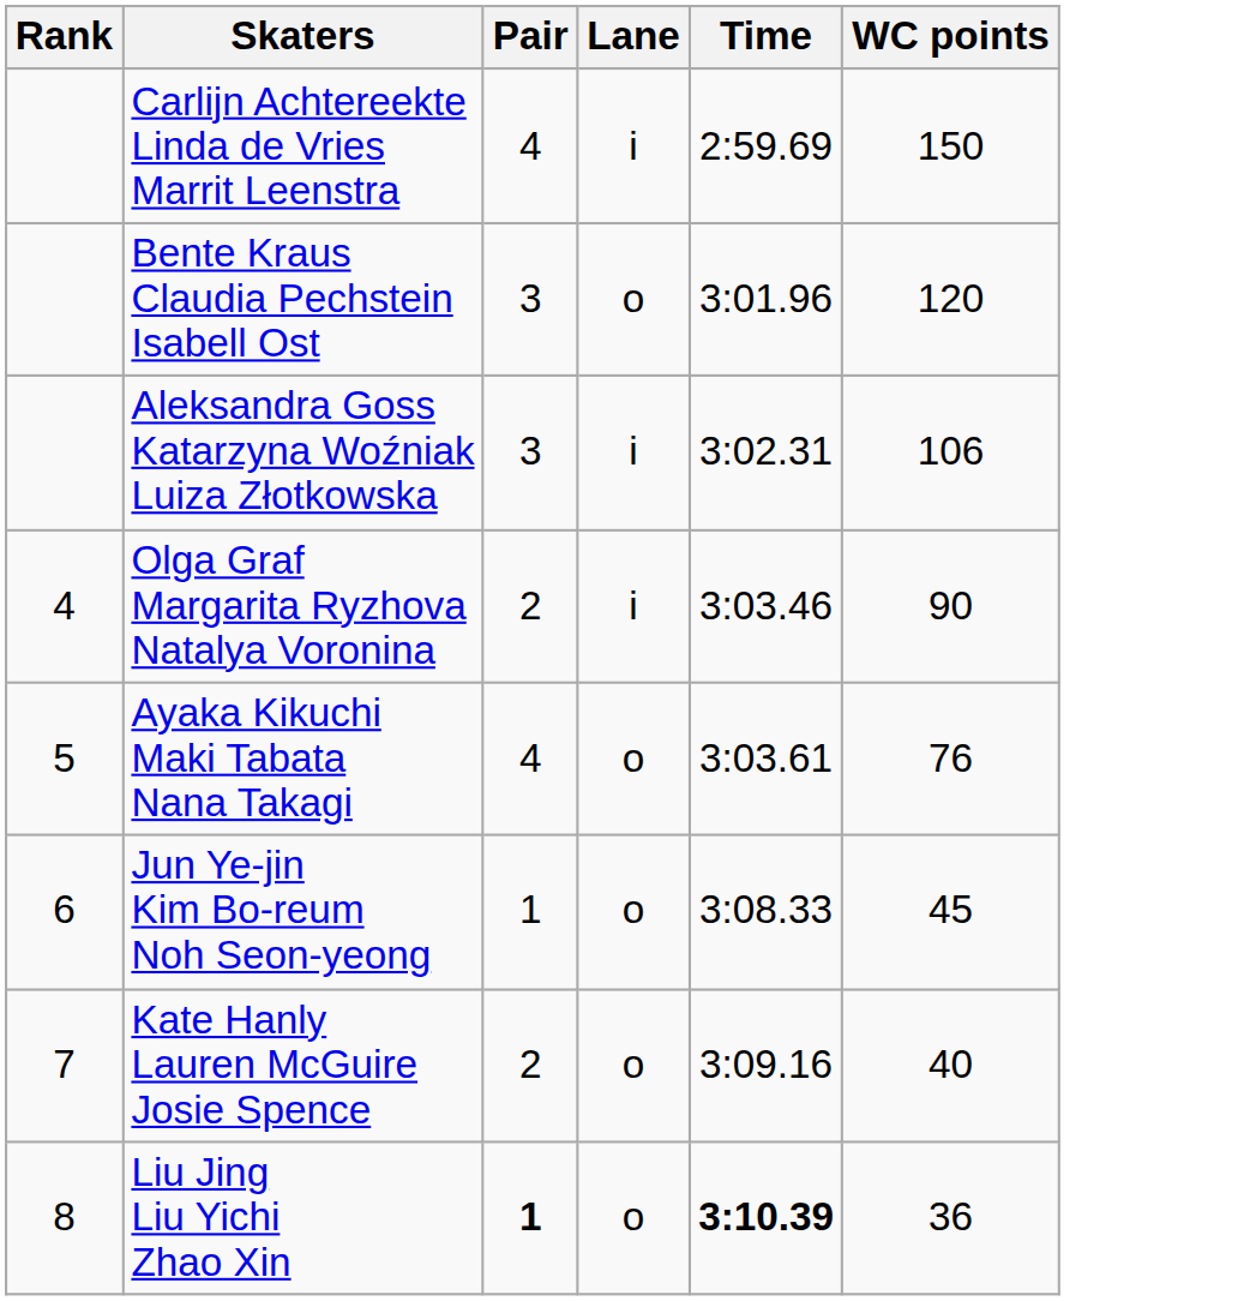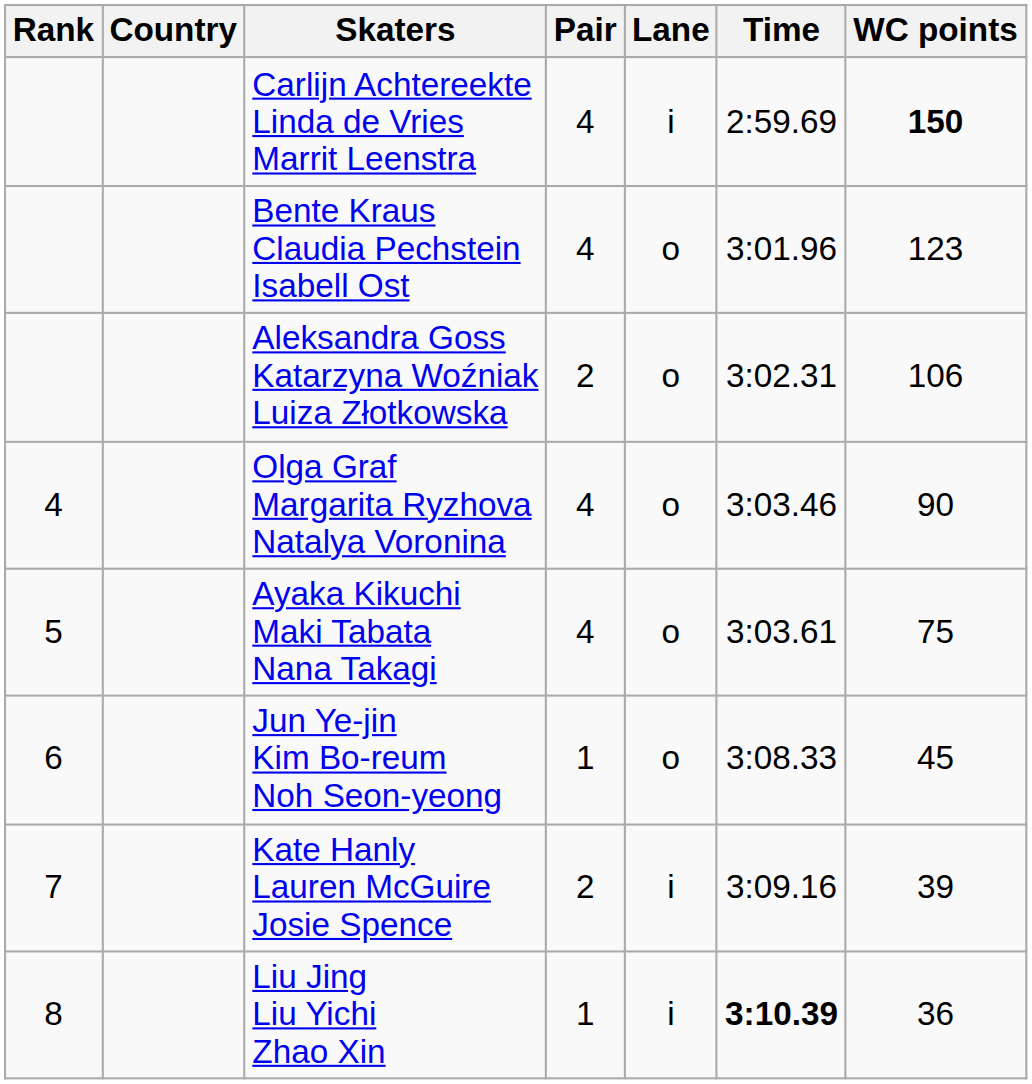+ column: Country
Carlijn Achtereekte Linda de Vries Marrit Leenstra | WC points: normal -> bold
Bente Kraus Claudia Pechstein Isabell Ost | Pair: 3 -> 4
Bente Kraus Claudia Pechstein Isabell Ost | WC points: 120 -> 123
Aleksandra Goss Katarzyna Woźniak Luiza Złotkowska | Pair: 3 -> 2
Aleksandra Goss Katarzyna Woźniak Luiza Złotkowska | Lane: i -> o
Olga Graf Margarita Ryzhova Natalya Voronina | Pair: 2 -> 4
Olga Graf Margarita Ryzhova Natalya Voronina | Lane: i -> o
Ayaka Kikuchi Maki Tabata Nana Takagi | WC points: 76 -> 75
Kate Hanly Lauren McGuire Josie Spence | Lane: o -> i
Kate Hanly Lauren McGuire Josie Spence | WC points: 40 -> 39
Liu Jing Liu Yichi Zhao Xin | Pair: bold -> normal
Liu Jing Liu Yichi Zhao Xin | Lane: o -> i
